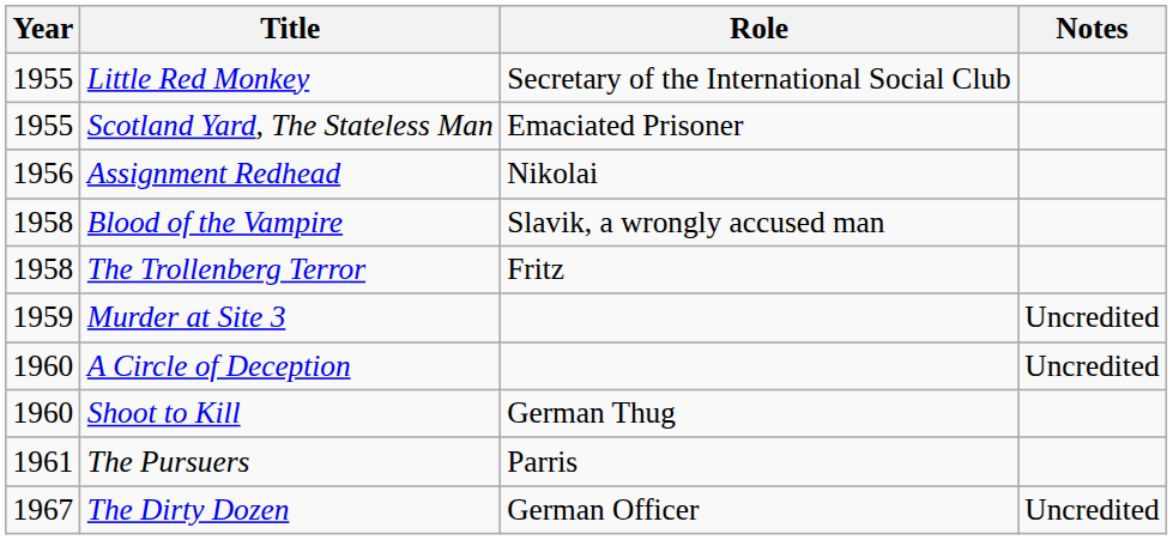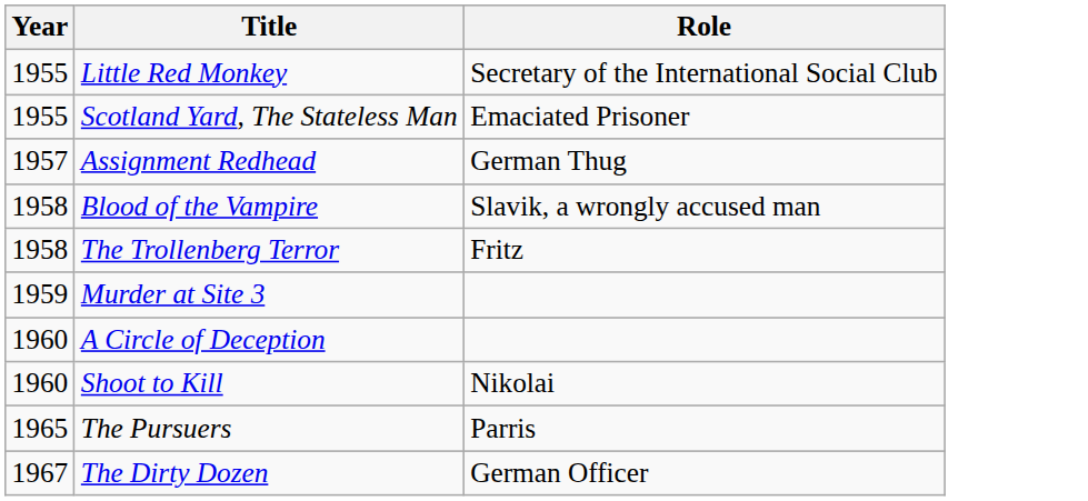- column: Notes | Uncredited | Uncredited | Uncredited
Assignment Redhead | Year: 1956 -> 1957
Assignment Redhead | Role: Nikolai -> German Thug
Shoot to Kill | Role: German Thug -> Nikolai
The Pursuers | Year: 1961 -> 1965
